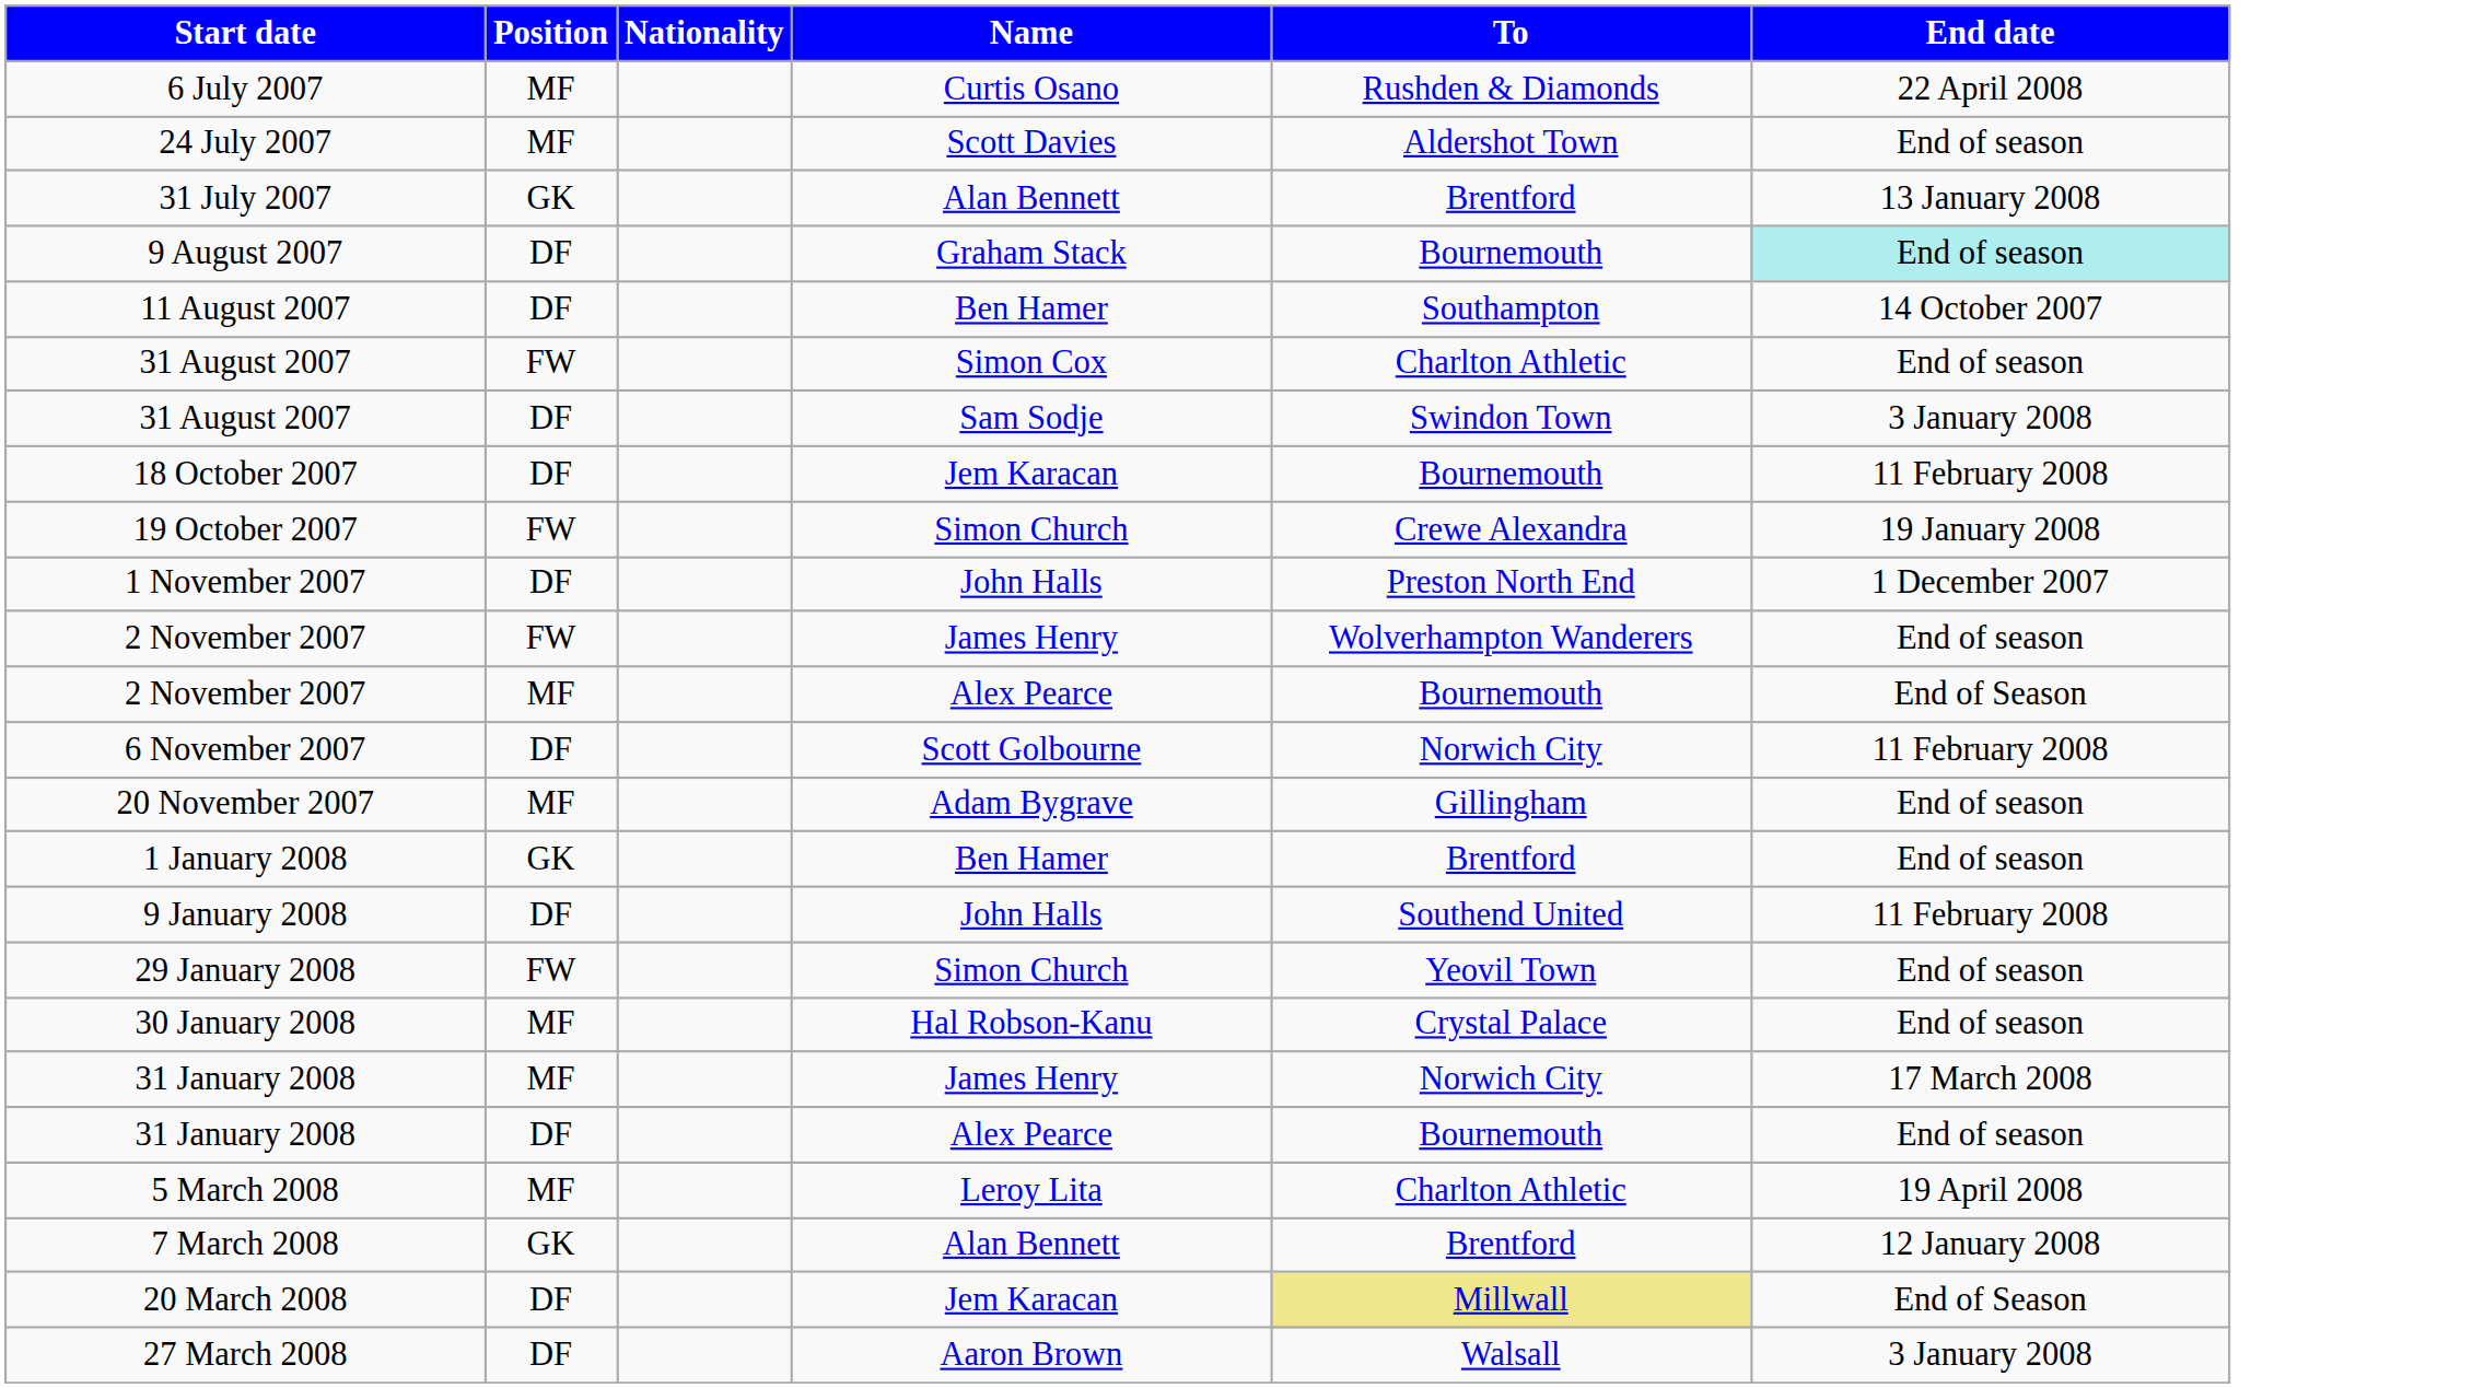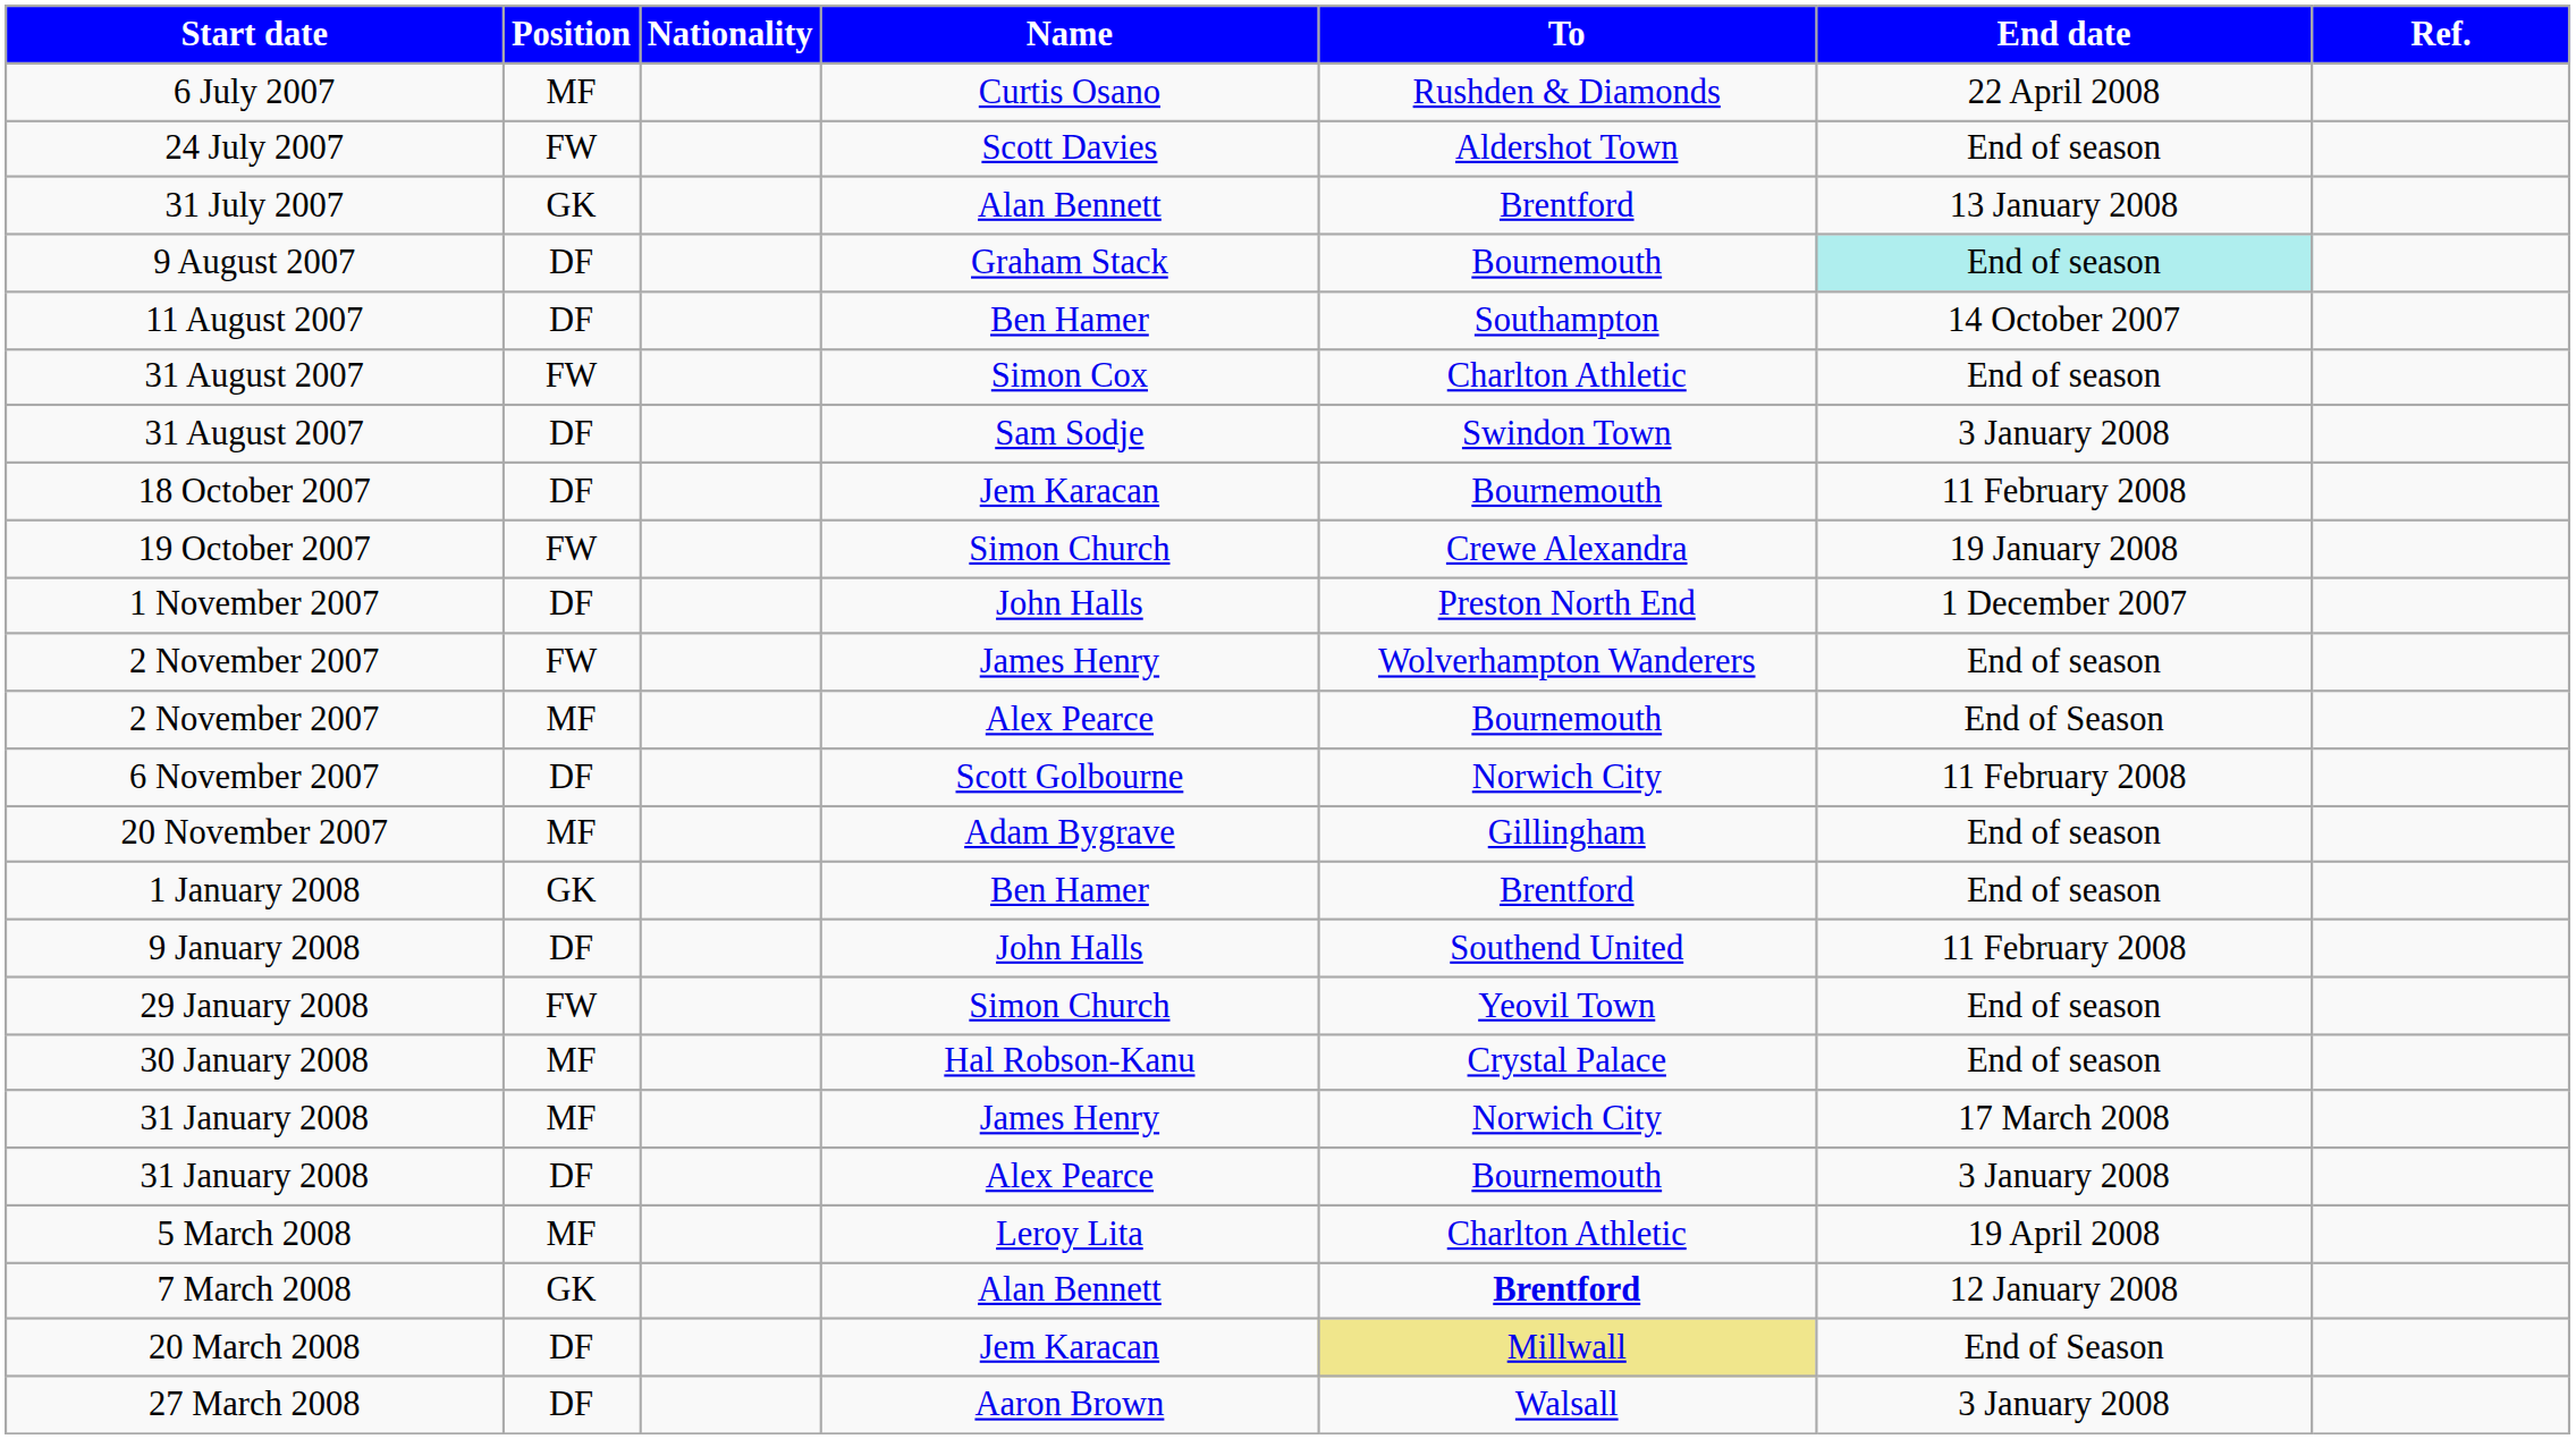+ column: Ref.
24 July 2007 | Position: MF -> FW
31 January 2008 / Alex Pearce | End date: End of season -> 3 January 2008
7 March 2008 | To: normal -> bold
